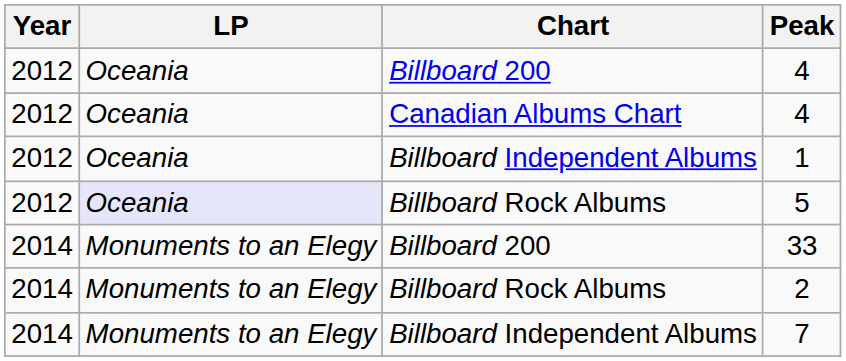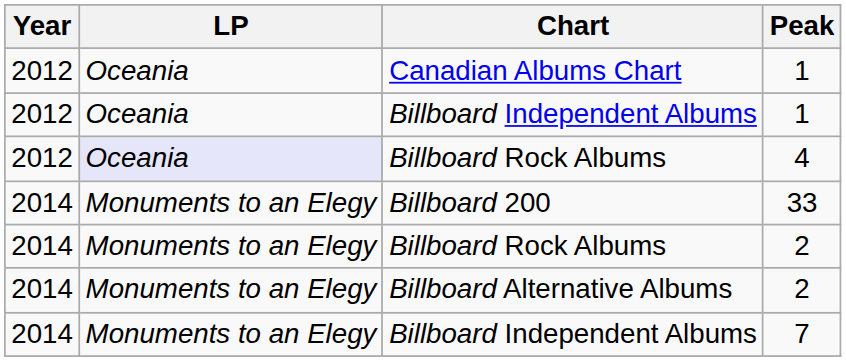- row: 2012 | Oceania | Billboard 200 | 4
Canadian Albums Chart | Peak: 4 -> 1
2012 / Billboard Rock Albums | Peak: 5 -> 4
+ row: 2014 | Monuments to an Elegy | Billboard Alternative Albums | 2
